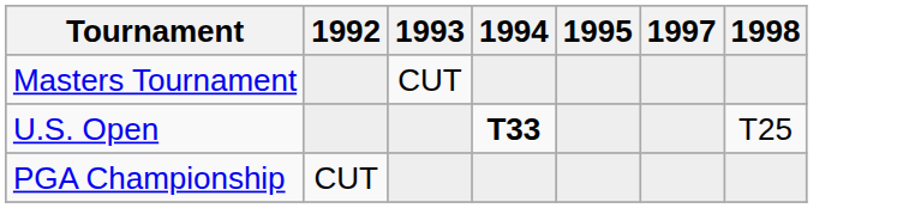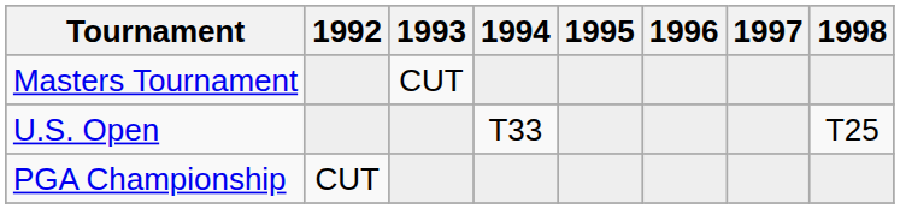+ column: 1996
U.S. Open | 1994: bold -> normal
